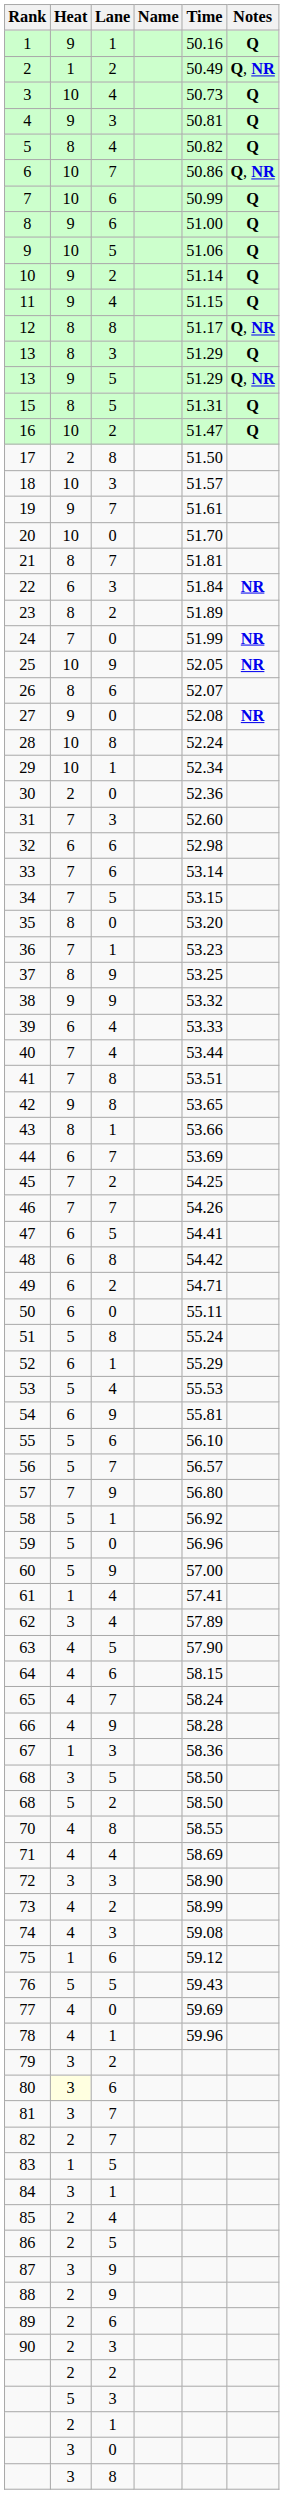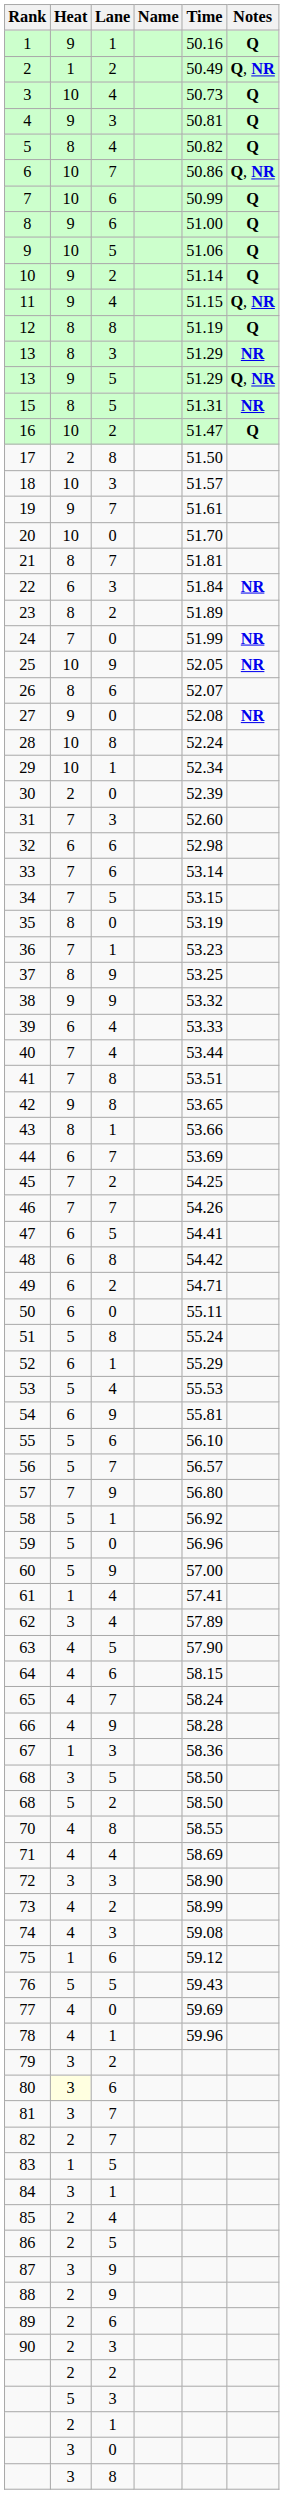11 | Notes: Q -> Q, NR
12 | Time: 51.17 -> 51.19
12 | Notes: Q, NR -> Q
13 / 3 | Notes: Q -> NR
15 | Notes: Q -> NR
30 | Time: 52.36 -> 52.39
35 | Time: 53.20 -> 53.19
